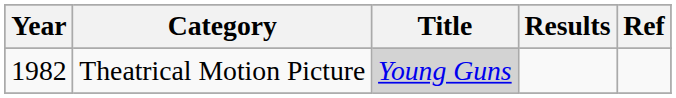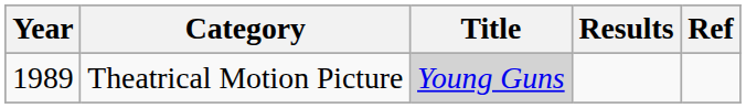Theatrical Motion Picture | Year: 1982 -> 1989
